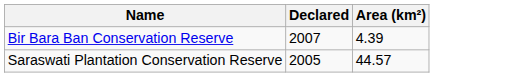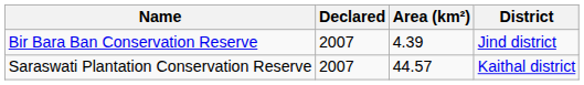+ column: District | Jind district | Kaithal district
Saraswati Plantation Conservation Reserve | Declared: 2005 -> 2007
